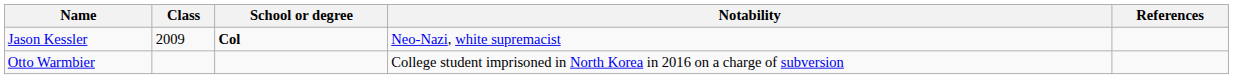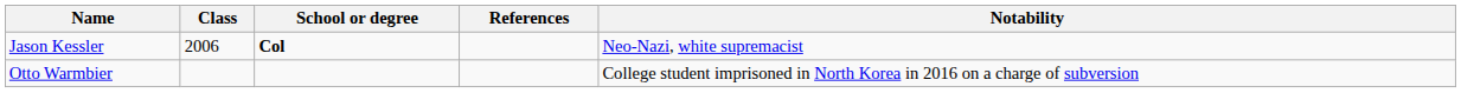columns swapped: Notability <-> References
Jason Kessler | Class: 2009 -> 2006
